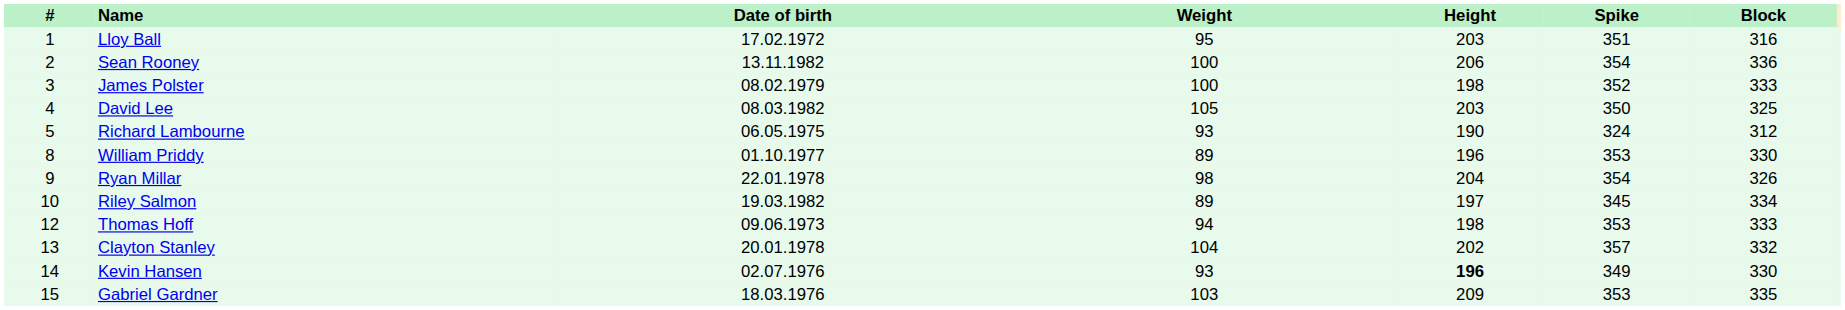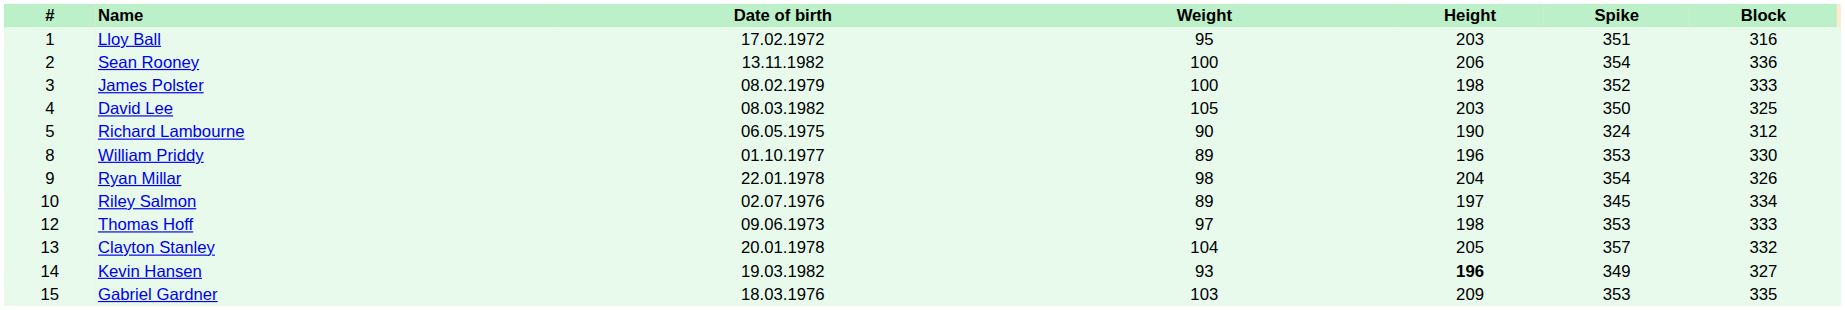Richard Lambourne | Weight: 93 -> 90
Riley Salmon | Date of birth: 19.03.1982 -> 02.07.1976
Thomas Hoff | Weight: 94 -> 97
Clayton Stanley | Height: 202 -> 205
Kevin Hansen | Date of birth: 02.07.1976 -> 19.03.1982
Kevin Hansen | Block: 330 -> 327
